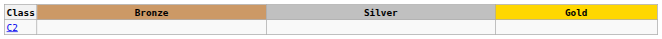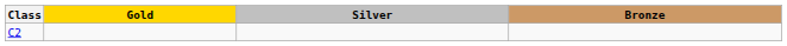columns swapped: Gold <-> Bronze
